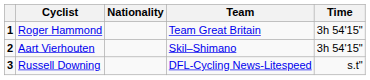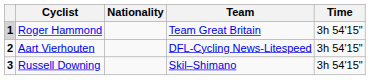Roger Hammond | column 1: no background -> lightgrey background
Aart Vierhouten | Team: Skil–Shimano -> DFL-Cycling News-Litespeed
Russell Downing | Team: DFL-Cycling News-Litespeed -> Skil–Shimano
Russell Downing | Time: s.t" -> 3h 54'15"
